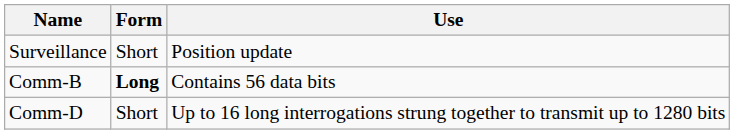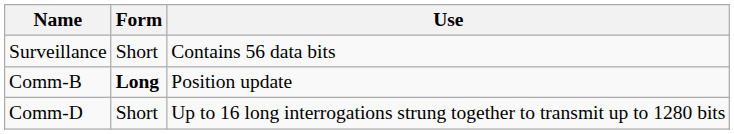Surveillance | Use: Position update -> Contains 56 data bits
Comm-B | Use: Contains 56 data bits -> Position update
